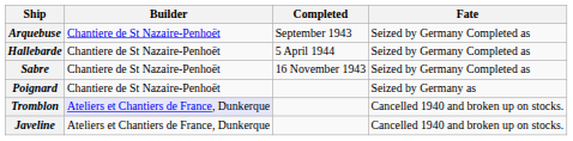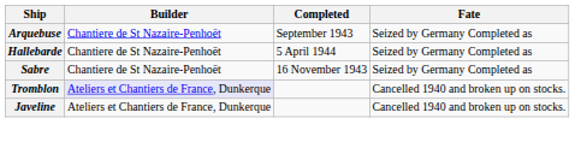- row: Poignard | Chantiere de St Nazaire-Penhoët | Seized by Germany as
